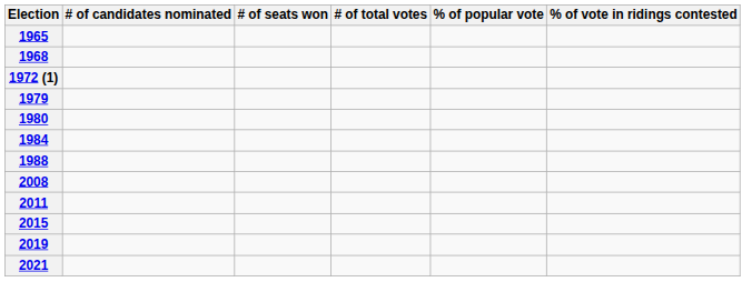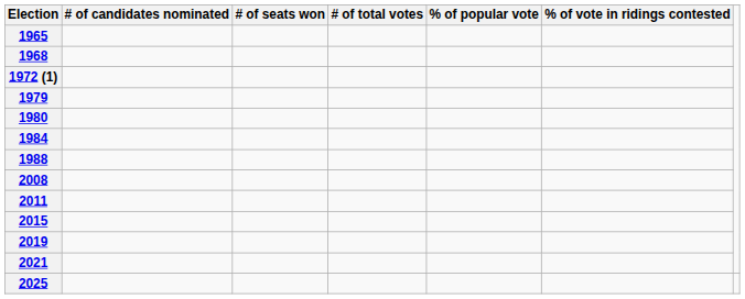+ row: 2025
